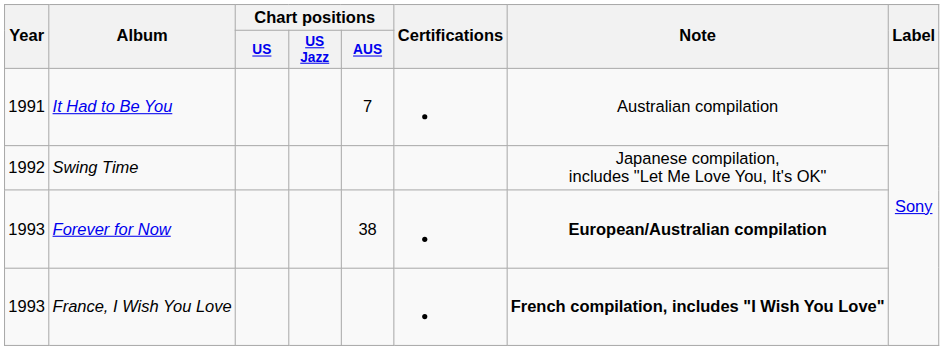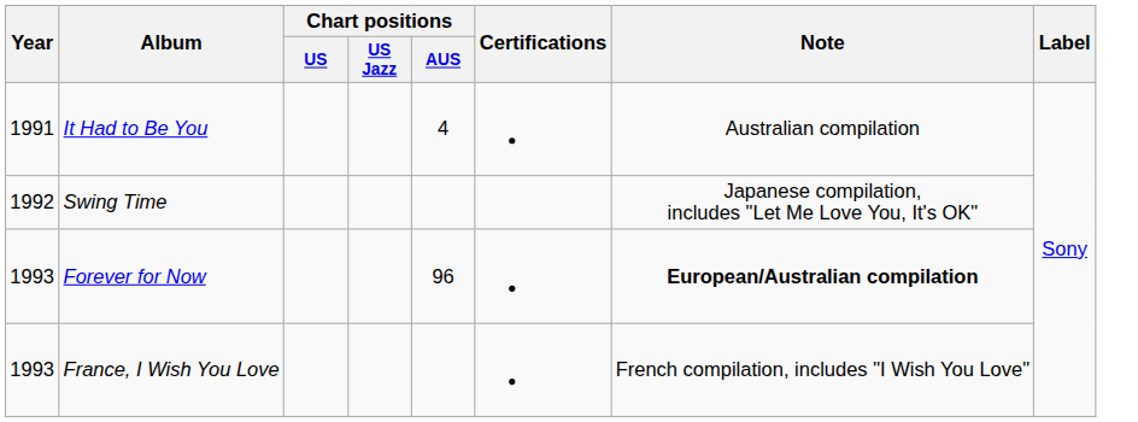It Had to Be You | Chart positions / AUS: 7 -> 4
Forever for Now | Chart positions / AUS: 38 -> 96
France, I Wish You Love | Note: bold -> normal
